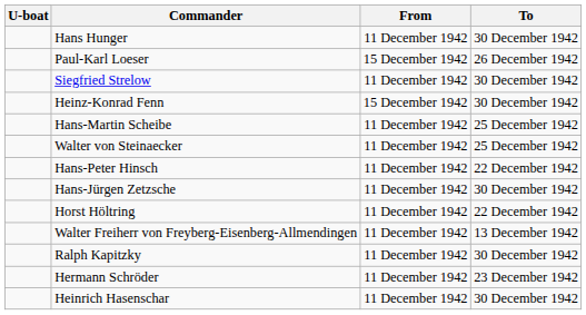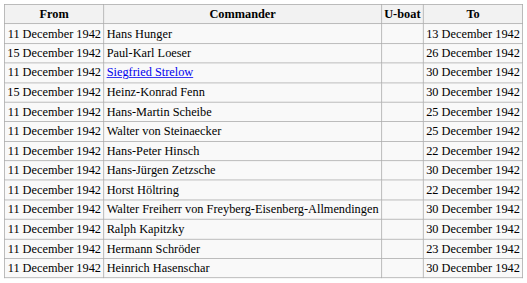columns swapped: U-boat <-> From
Hans Hunger | To: 30 December 1942 -> 13 December 1942
Walter Freiherr von Freyberg-Eisenberg-Allmendingen | To: 13 December 1942 -> 30 December 1942
